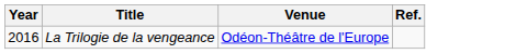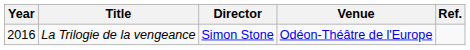+ column: Director | Simon Stone
